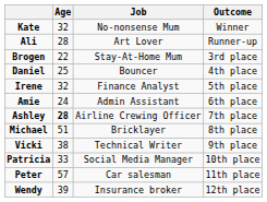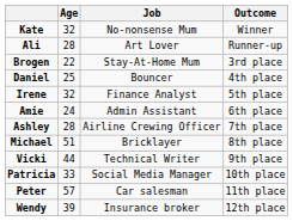Ashley | Age: bold -> normal
Vicki | Age: 38 -> 44
